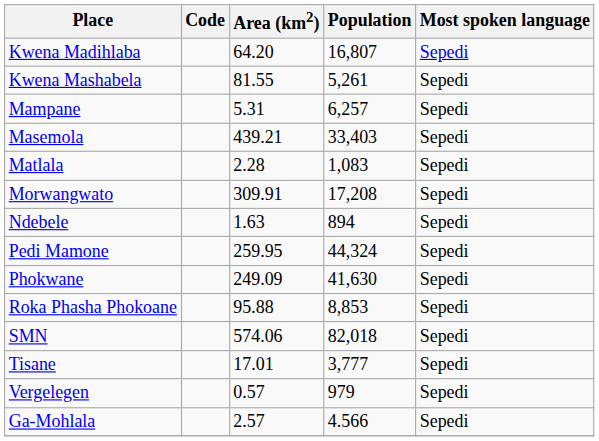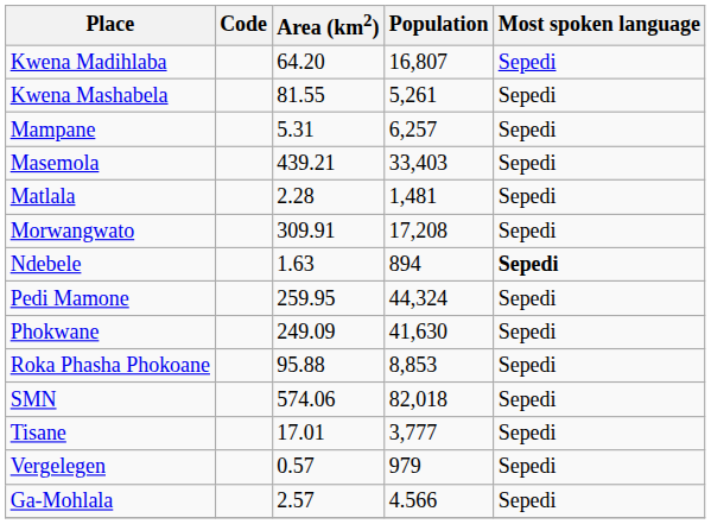Matlala | Population: 1,083 -> 1,481
Ndebele | Most spoken language: normal -> bold
